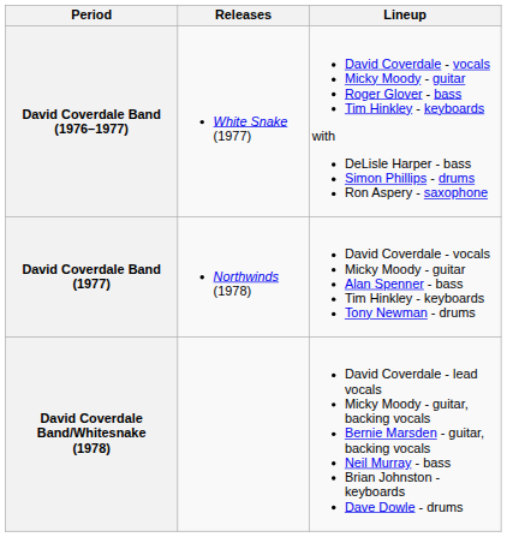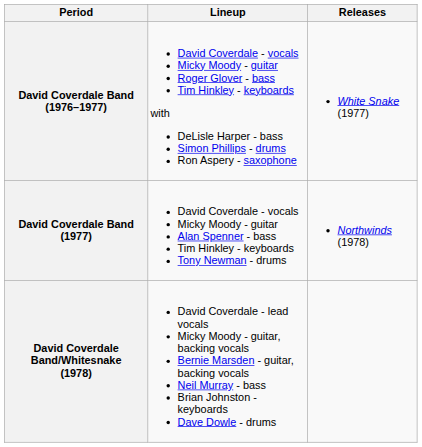columns swapped: Lineup <-> Releases
